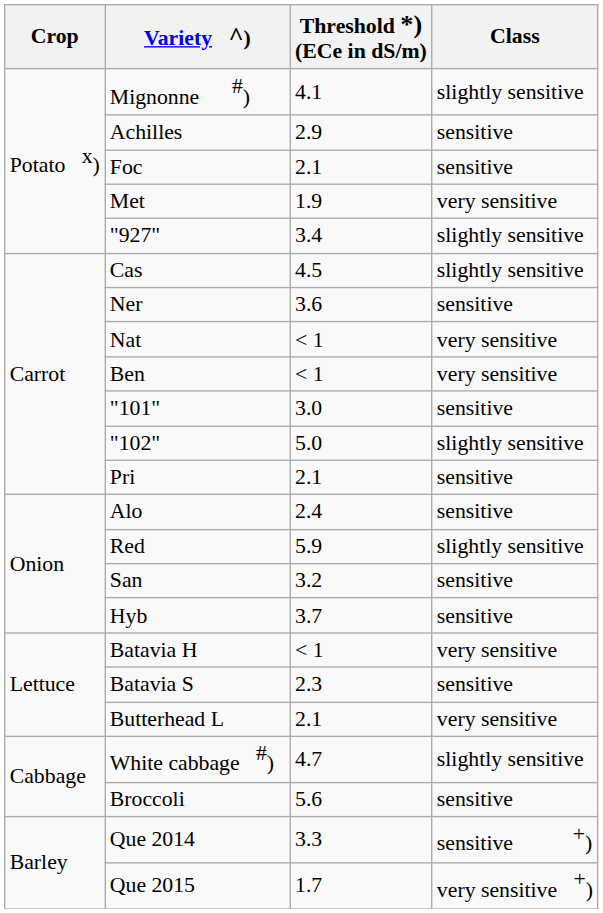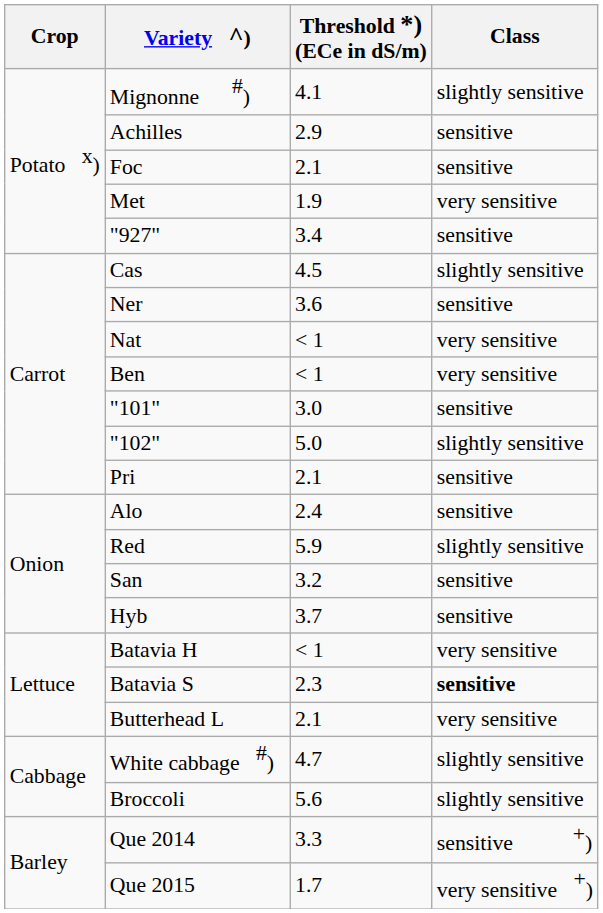"927" | Class: slightly sensitive -> sensitive
Batavia S | Class: normal -> bold
Broccoli | Class: sensitive -> slightly sensitive
